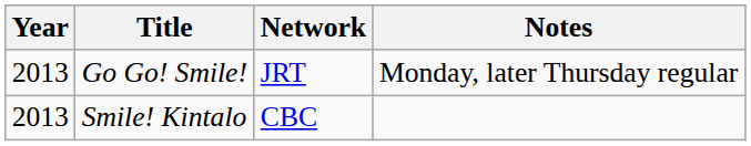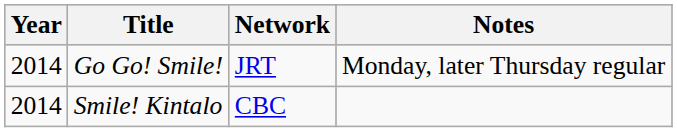Go Go! Smile! | Year: 2013 -> 2014
Smile! Kintalo | Year: 2013 -> 2014
